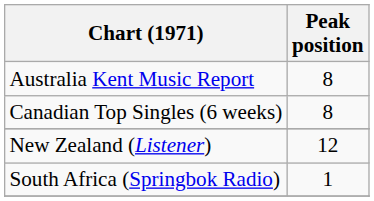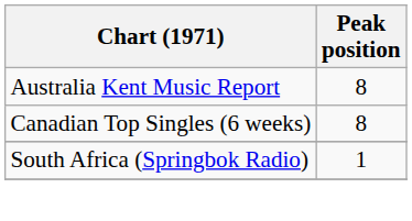- row: New Zealand (Listener) | 12
